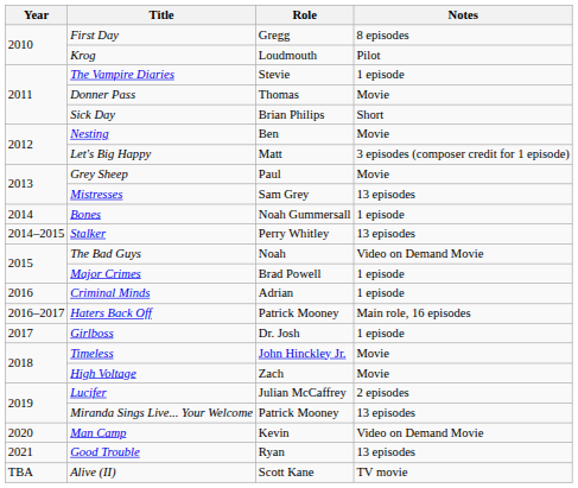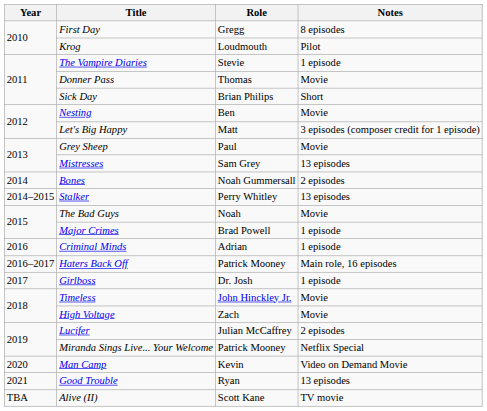Bones | Notes: 1 episode -> 2 episodes
The Bad Guys | Notes: Video on Demand Movie -> Movie
Miranda Sings Live... Your Welcome | Notes: 13 episodes -> Netflix Special
